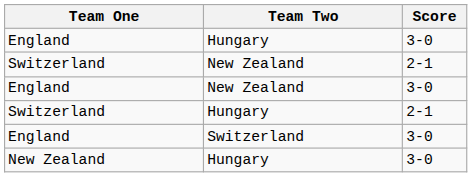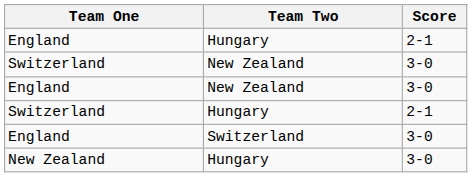England / Hungary | Score: 3-0 -> 2-1
Switzerland / New Zealand | Score: 2-1 -> 3-0
